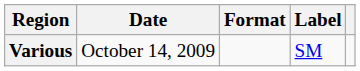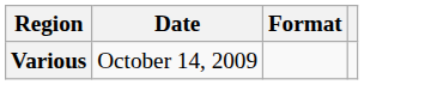- column: Label | SM
